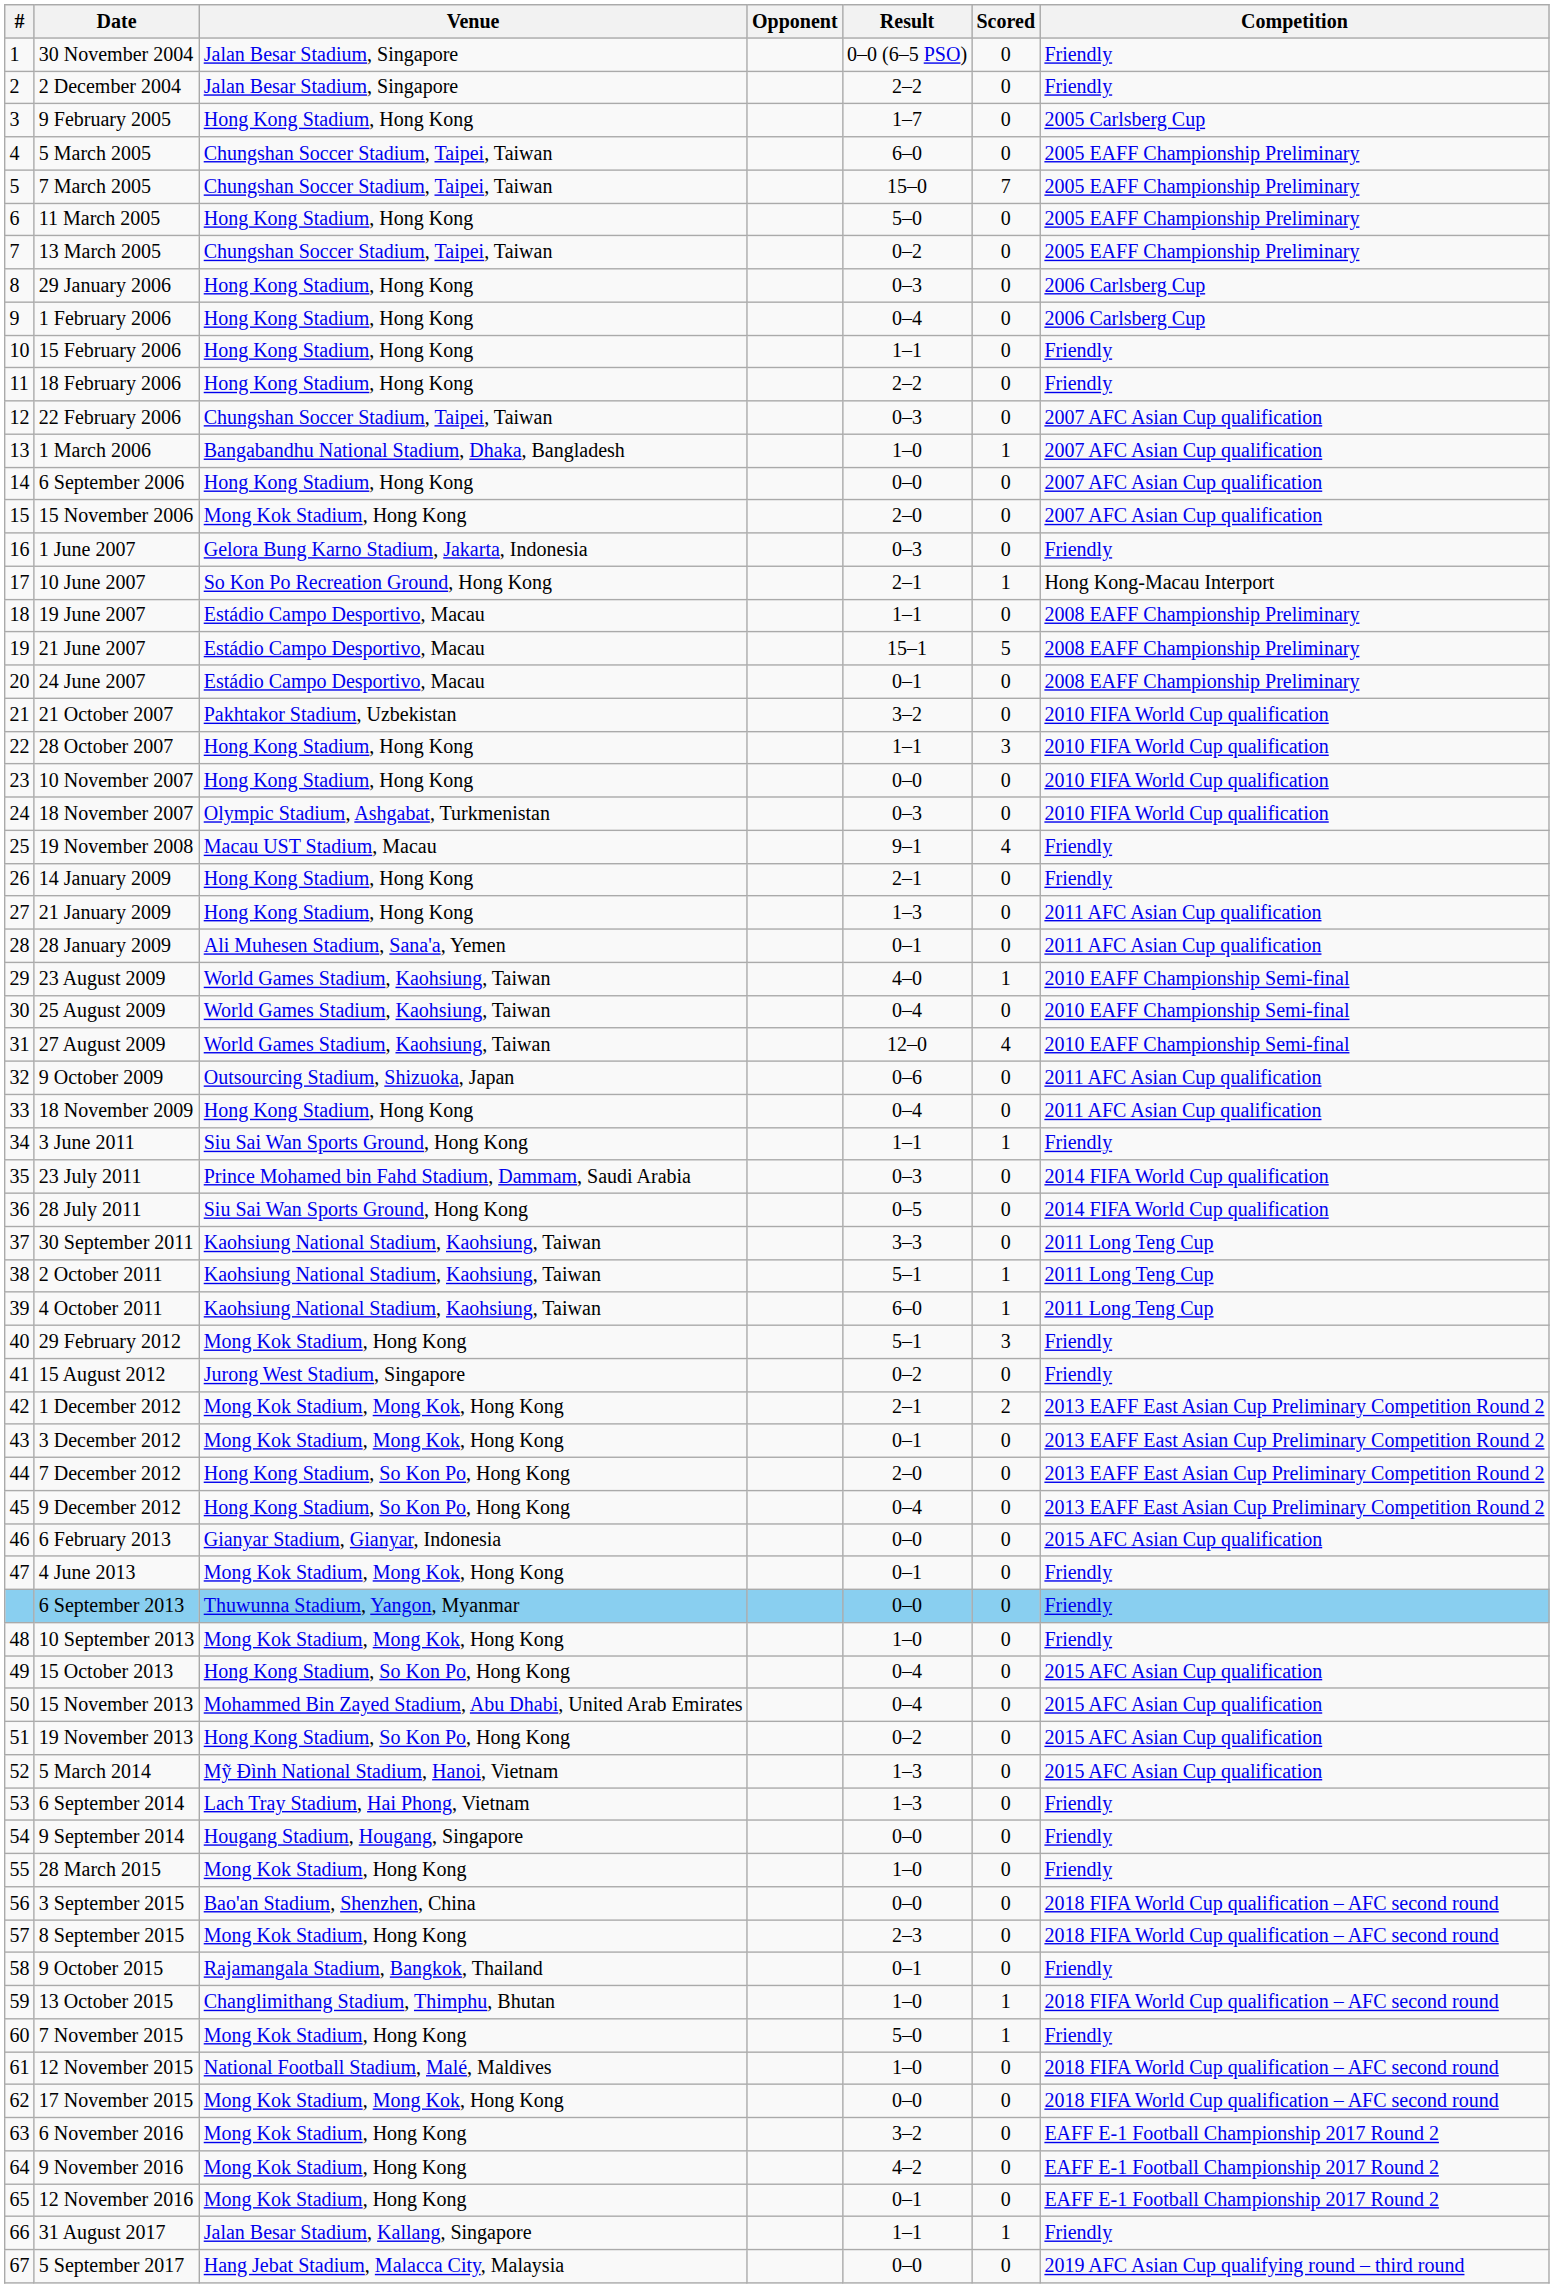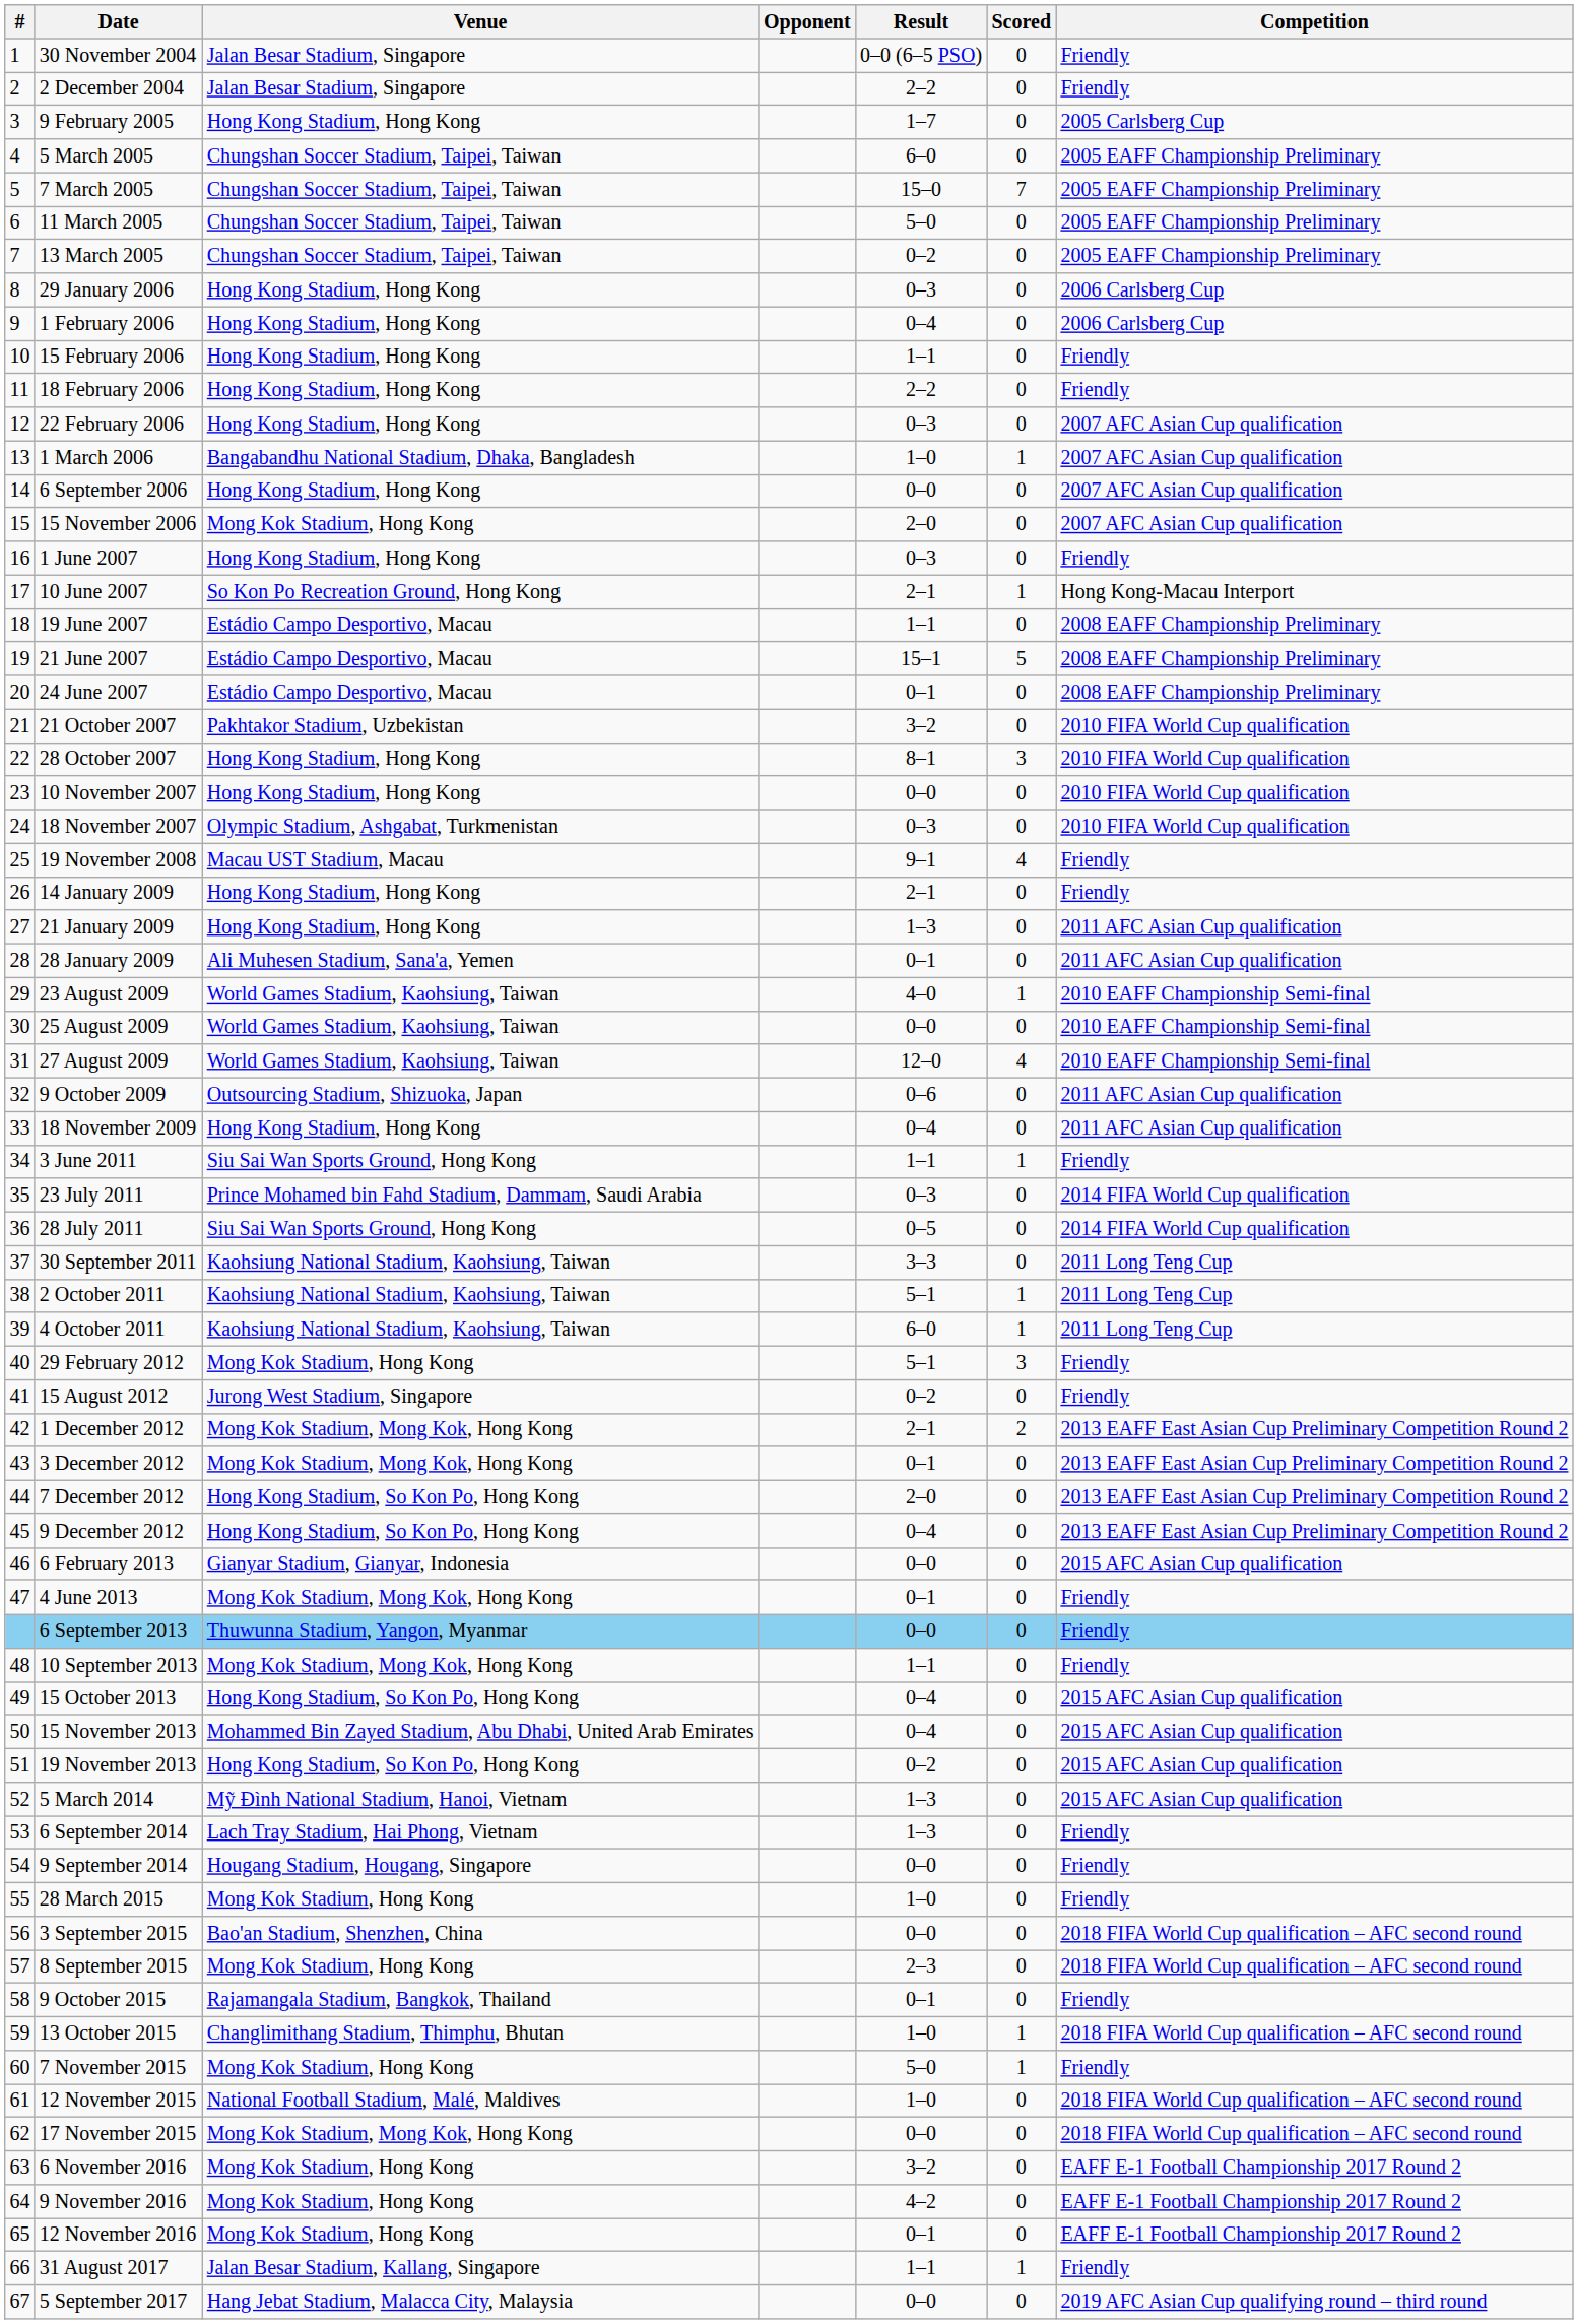11 March 2005 | Venue: Hong Kong Stadium, Hong Kong -> Chungshan Soccer Stadium, Taipei, Taiwan
22 February 2006 | Venue: Chungshan Soccer Stadium, Taipei, Taiwan -> Hong Kong Stadium, Hong Kong
1 June 2007 | Venue: Gelora Bung Karno Stadium, Jakarta, Indonesia -> Hong Kong Stadium, Hong Kong
28 October 2007 | Result: 1–1 -> 8–1
25 August 2009 | Result: 0–4 -> 0–0
10 September 2013 | Result: 1–0 -> 1–1
